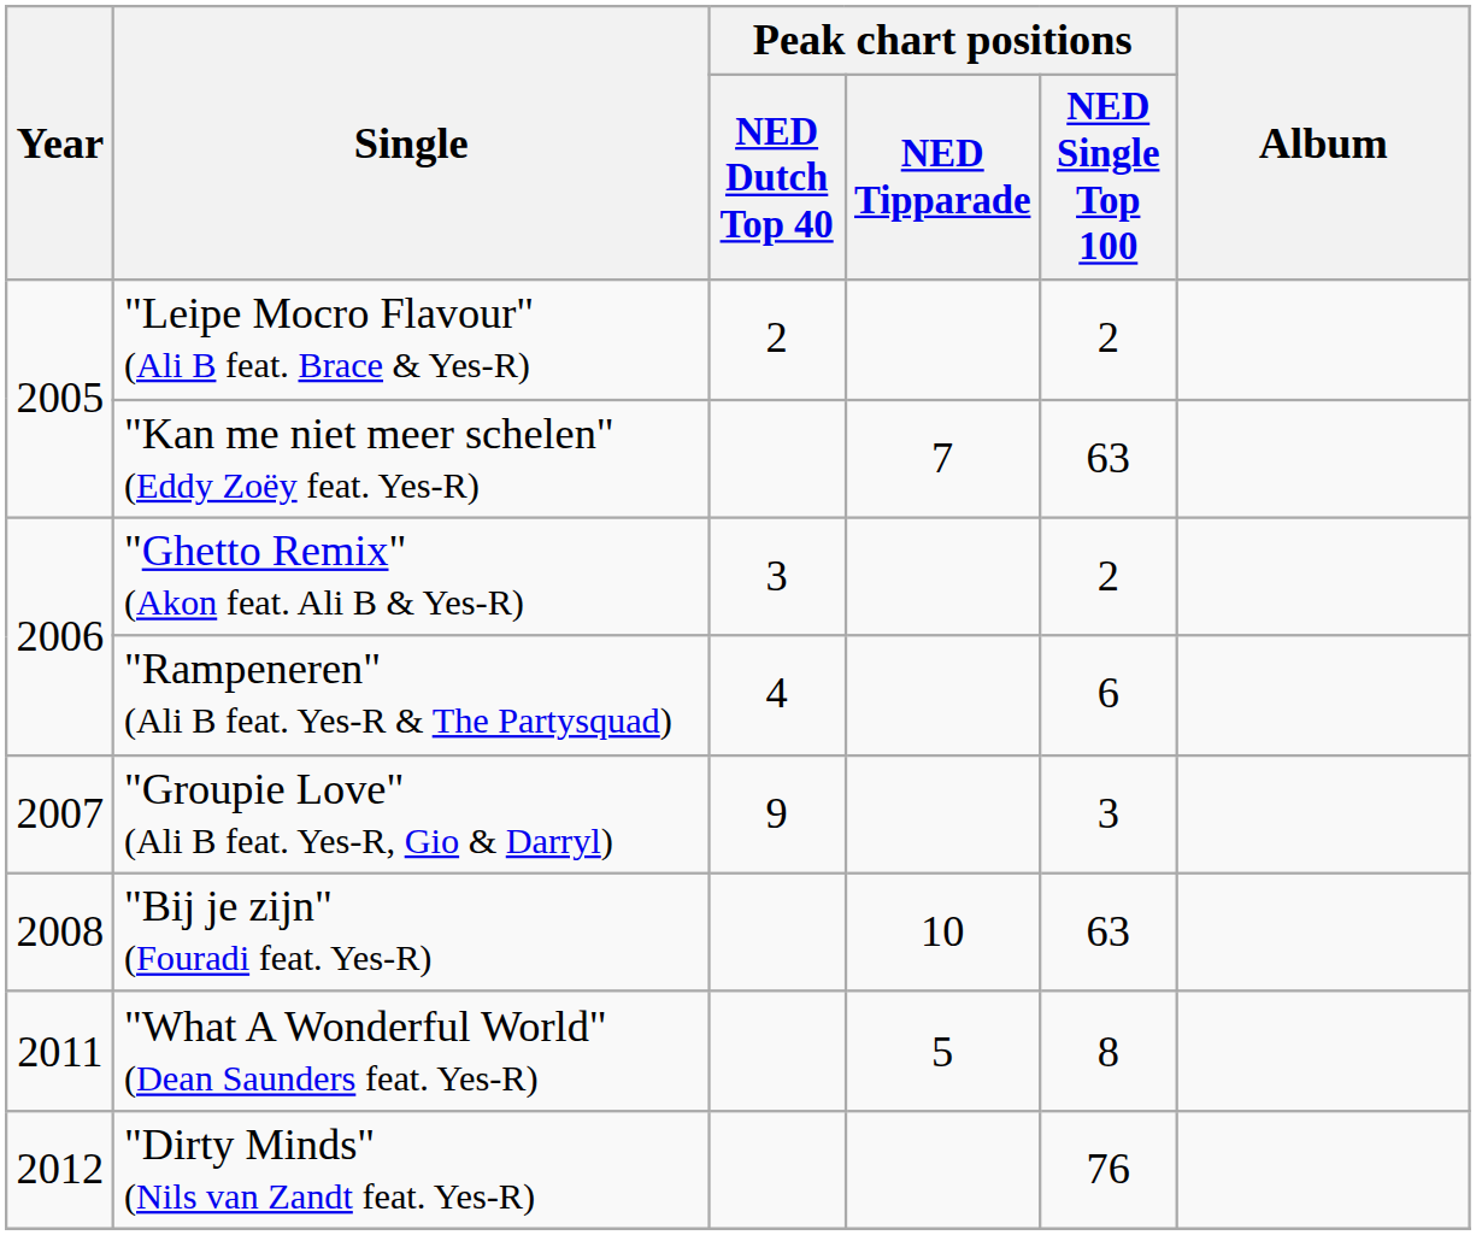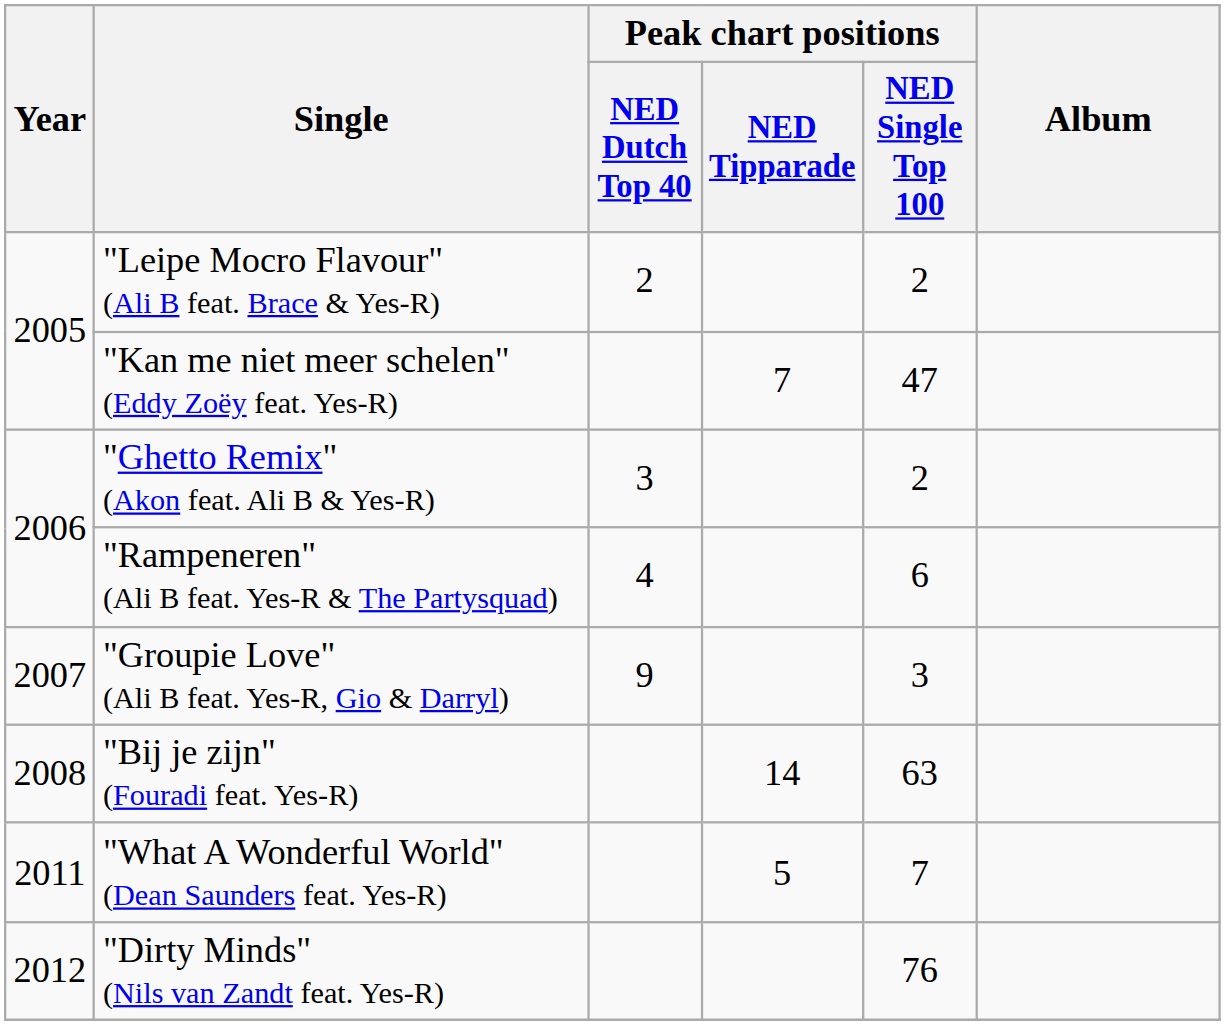"Kan me niet meer schelen" (Eddy Zoëy feat. Yes-R) | Peak chart positions / NED Single Top 100: 63 -> 47
"Bij je zijn" (Fouradi feat. Yes-R) | Peak chart positions / NED Tipparade: 10 -> 14
"What A Wonderful World" (Dean Saunders feat. Yes-R) | Peak chart positions / NED Single Top 100: 8 -> 7
